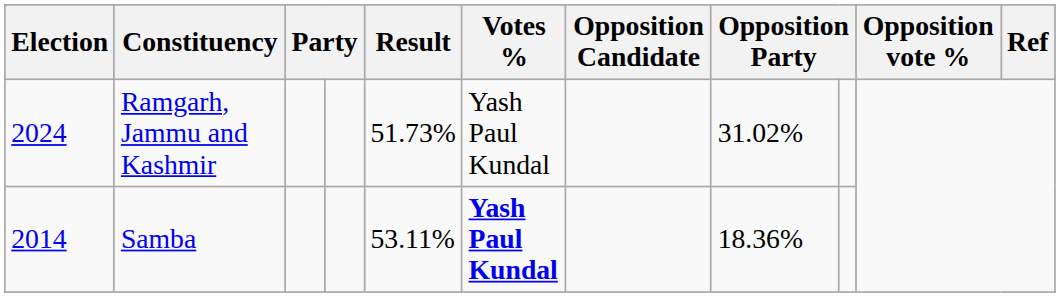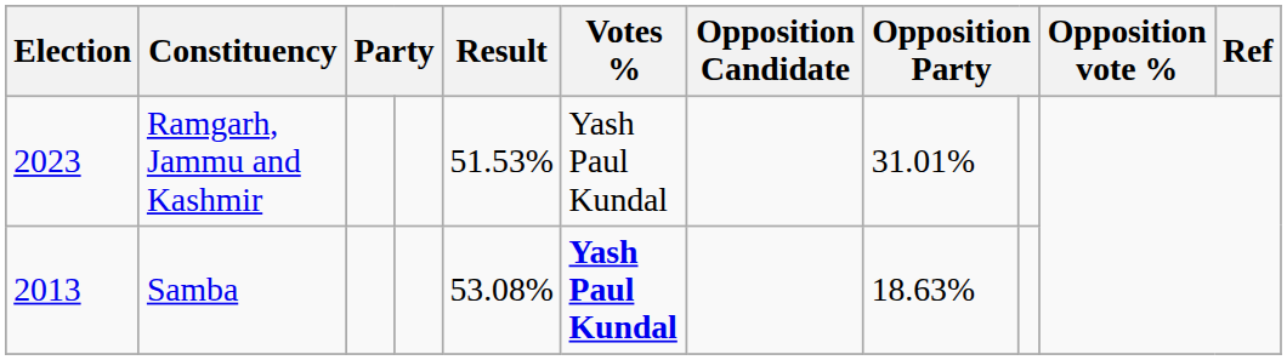Ramgarh, Jammu and Kashmir | Election: 2024 -> 2023
Ramgarh, Jammu and Kashmir | Result: 51.73% -> 51.53%
Ramgarh, Jammu and Kashmir | column 8: 31.02% -> 31.01%
Samba | Election: 2014 -> 2013
Samba | Result: 53.11% -> 53.08%
Samba | column 8: 18.36% -> 18.63%
